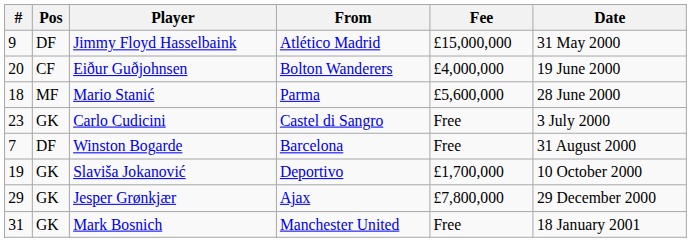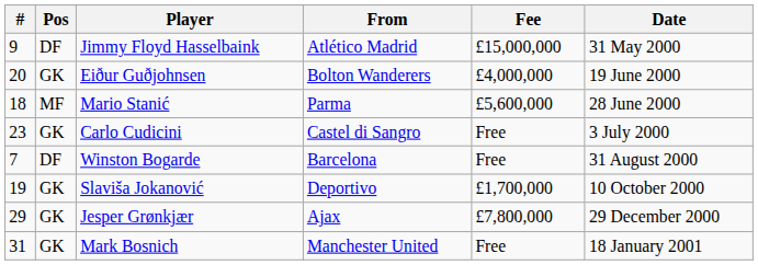Eiður Guðjohnsen | Pos: CF -> GK
